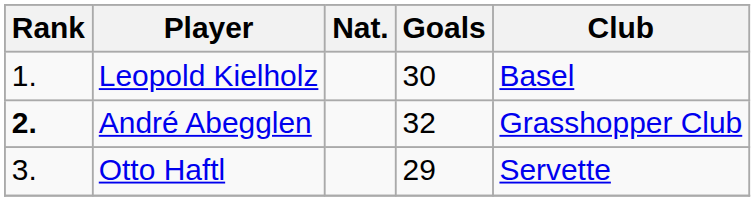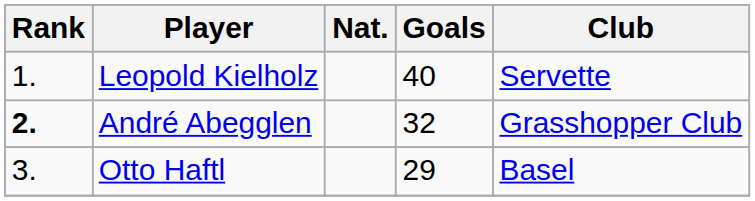Leopold Kielholz | Goals: 30 -> 40
Leopold Kielholz | Club: Basel -> Servette
Otto Haftl | Club: Servette -> Basel
